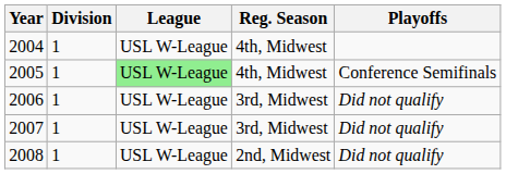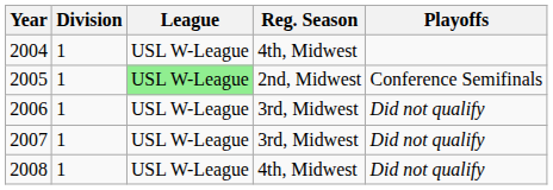2005 | Reg. Season: 4th, Midwest -> 2nd, Midwest
2008 | Reg. Season: 2nd, Midwest -> 4th, Midwest
